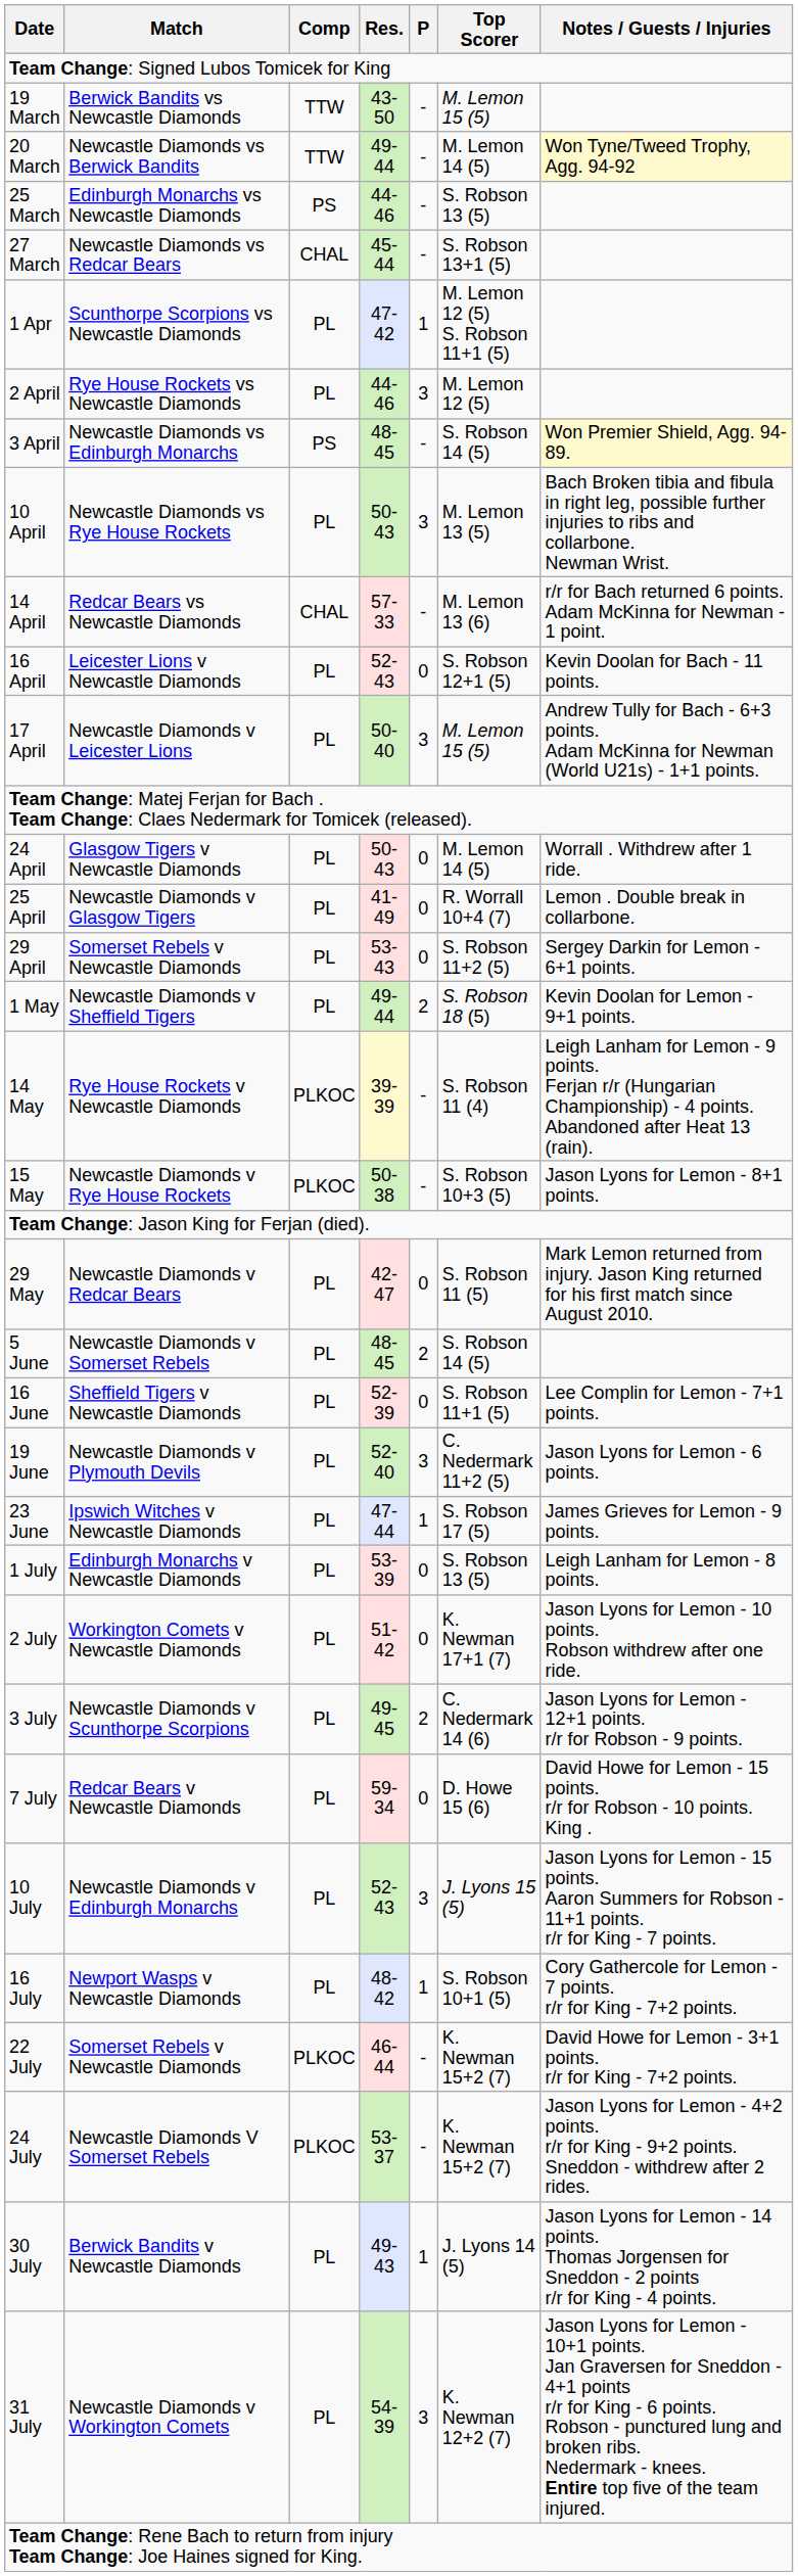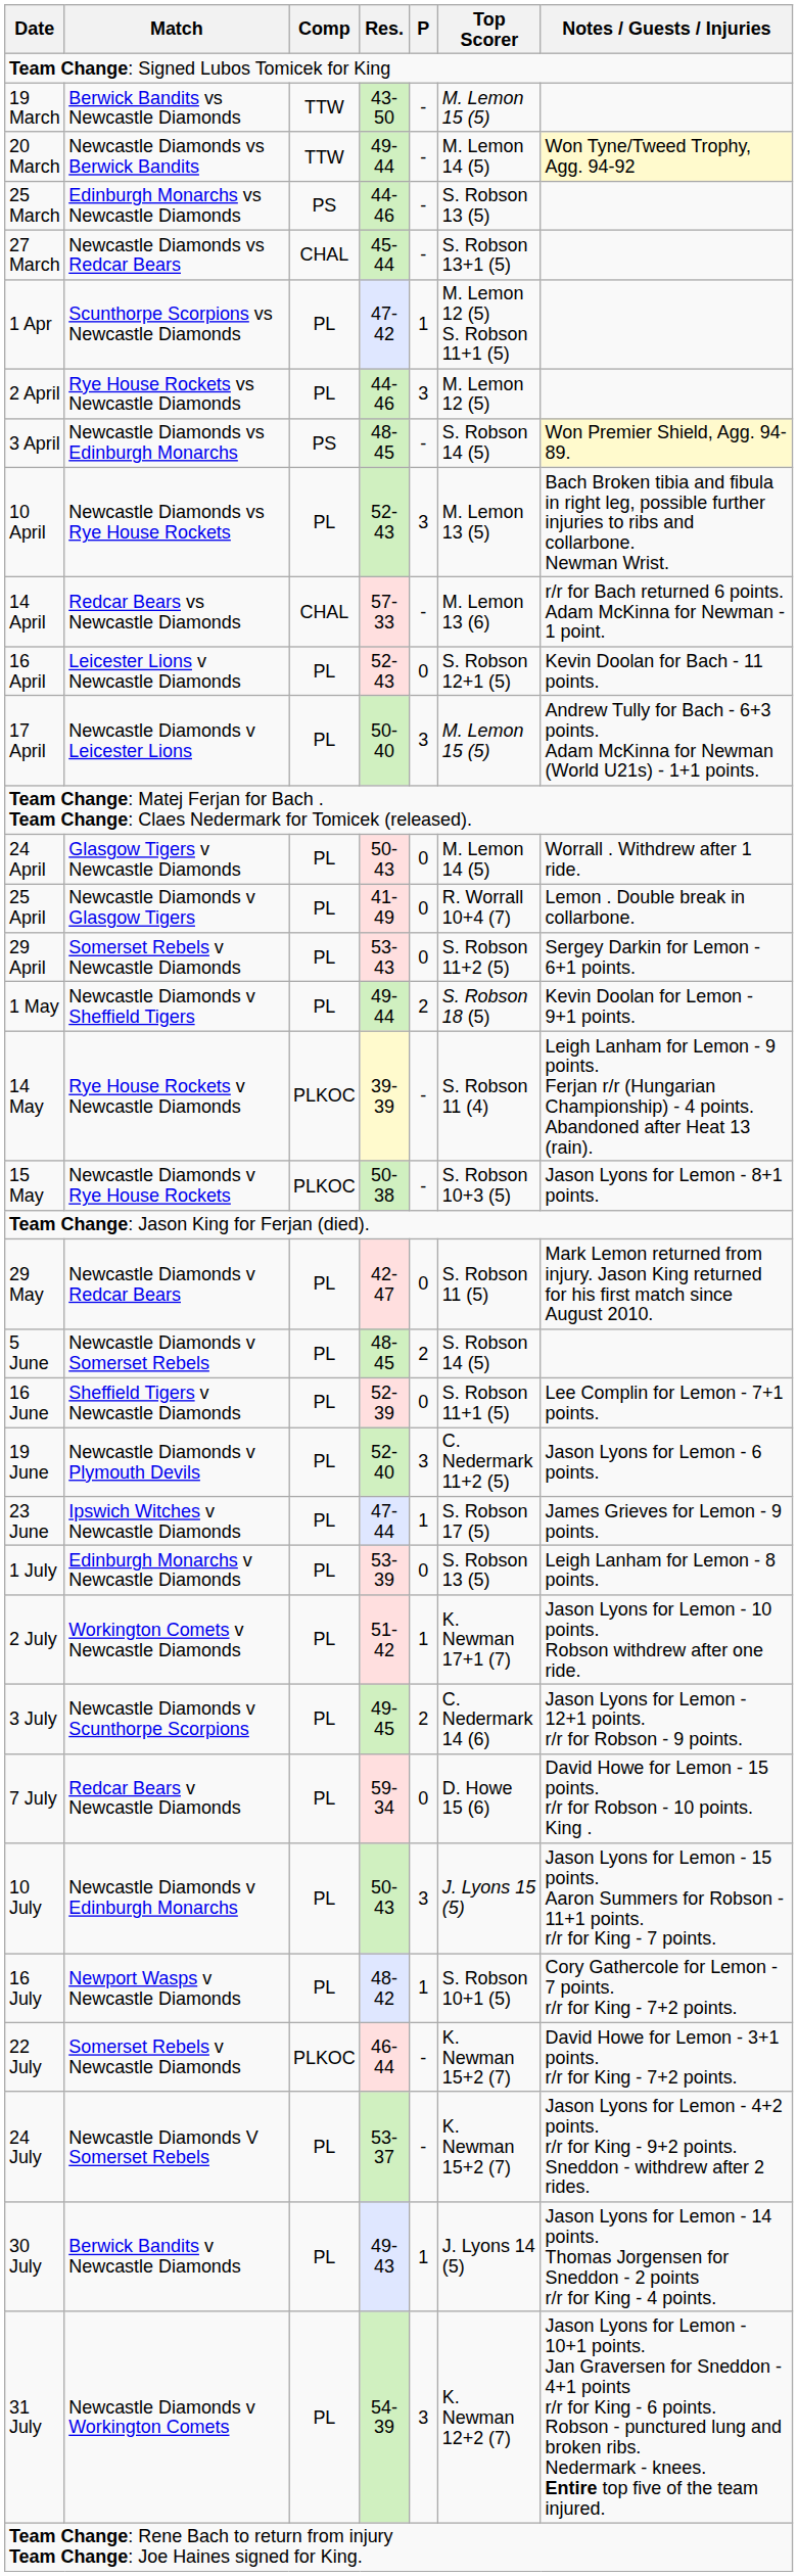10 April | Res.: 50-43 -> 52-43
2 July | P: 0 -> 1
10 July | Res.: 52-43 -> 50-43
24 July | Comp: PLKOC -> PL
